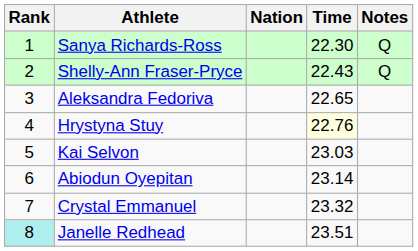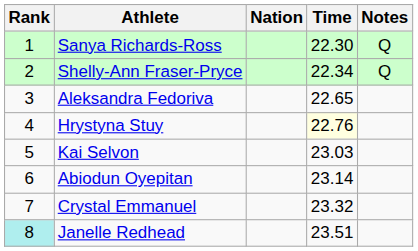Shelly-Ann Fraser-Pryce | Time: 22.43 -> 22.34
